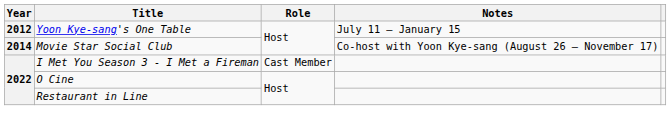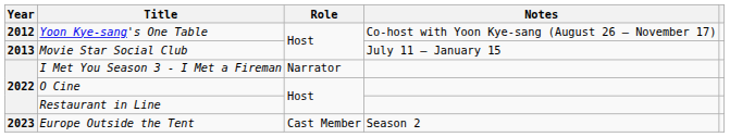Yoon Kye-sang's One Table | Notes: July 11 – January 15 -> Co-host with Yoon Kye-sang (August 26 – November 17)
Movie Star Social Club | Year: 2014 -> 2013
Movie Star Social Club | Notes: Co-host with Yoon Kye-sang (August 26 – November 17) -> July 11 – January 15
I Met You Season 3 - I Met a Fireman | Role: Cast Member -> Narrator
+ row: 2023 | Europe Outside the Tent | Cast Member | Season 2
